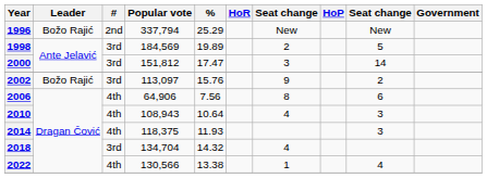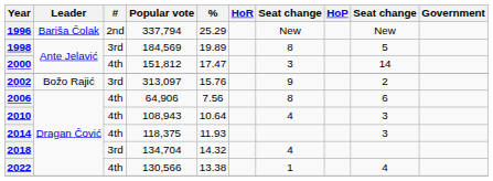1996 | Leader: Božo Rajić -> Bariša Čolak
1998 | column 7: 2 -> 8
2000 | #: 3rd -> 4th
2002 | Popular vote: 113,097 -> 313,097
